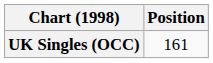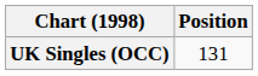UK Singles (OCC) | Position: 161 -> 131
